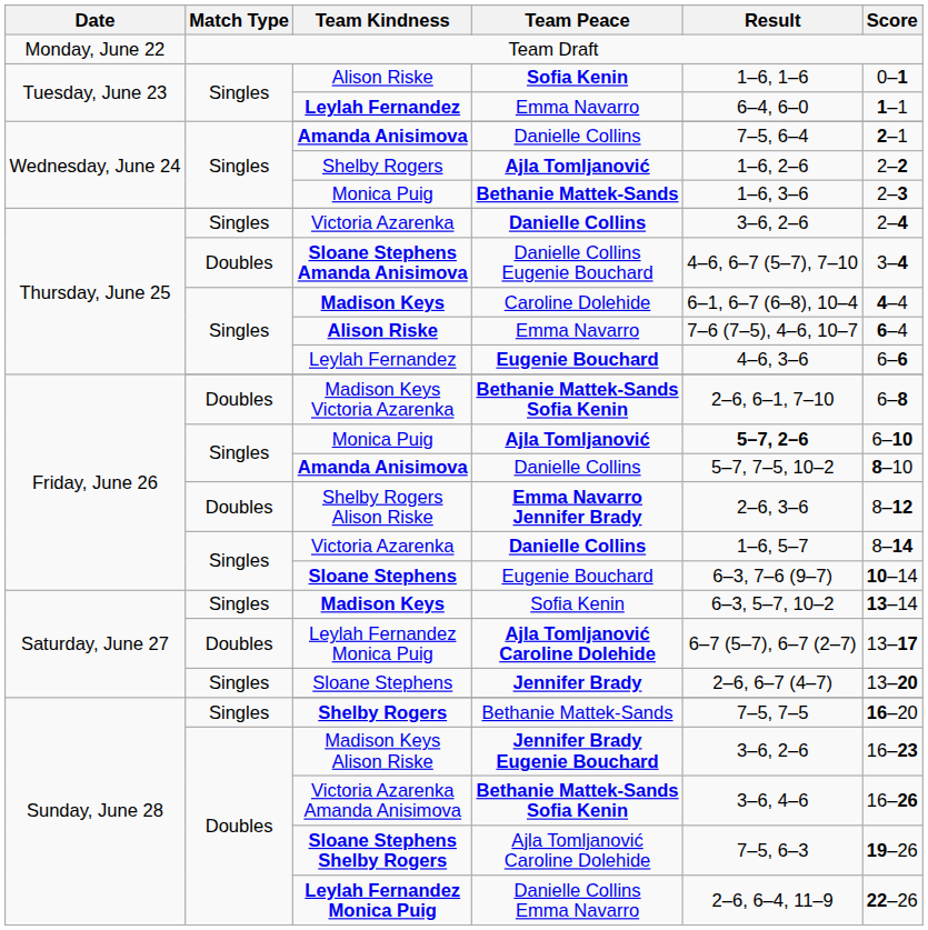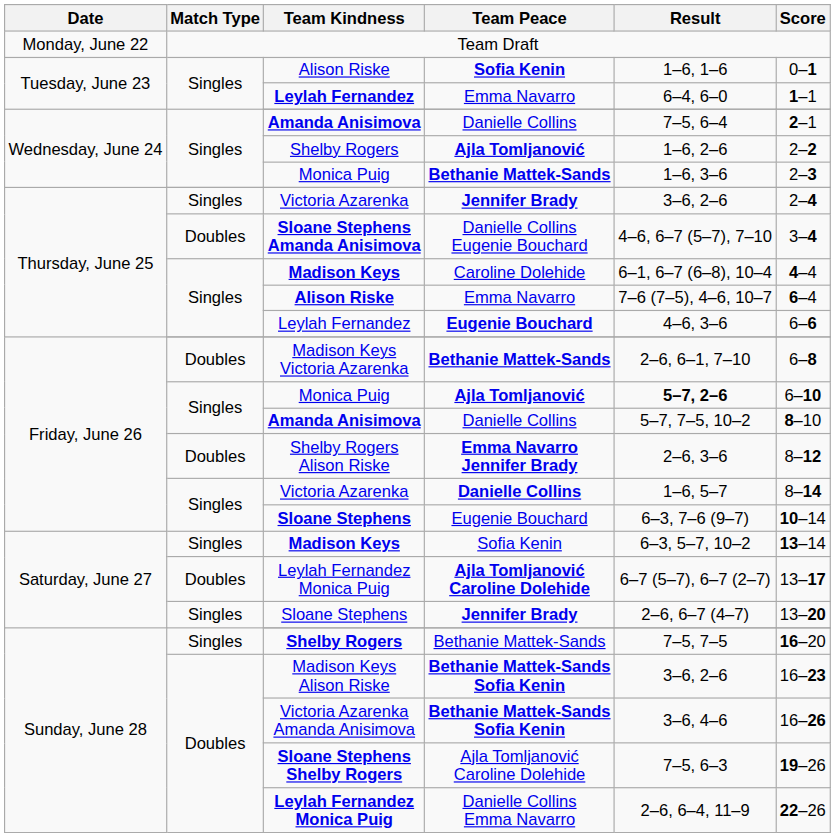Thursday, June 25 / Victoria Azarenka | Team Peace: Danielle Collins -> Jennifer Brady
Madison Keys Victoria Azarenka | Team Peace: Bethanie Mattek-Sands Sofia Kenin -> Bethanie Mattek-Sands
Madison Keys Alison Riske | Team Peace: Jennifer Brady Eugenie Bouchard -> Bethanie Mattek-Sands Sofia Kenin
